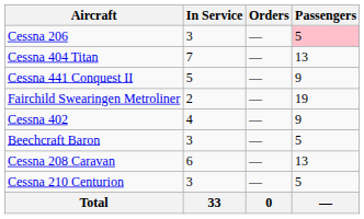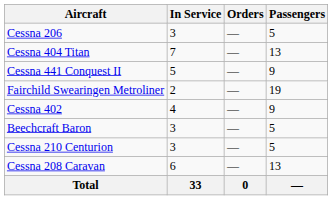Cessna 206 | Passengers: pink background -> no background
rows swapped: Cessna 210 Centurion <-> Cessna 208 Caravan
